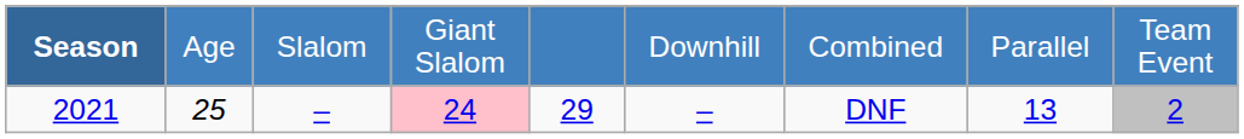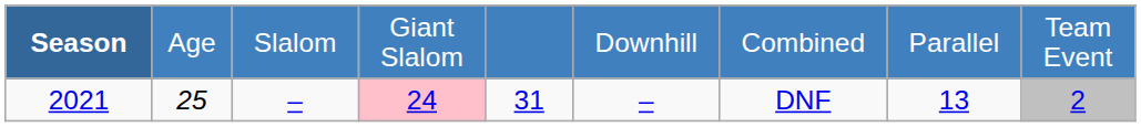2021 | column 5: 29 -> 31
